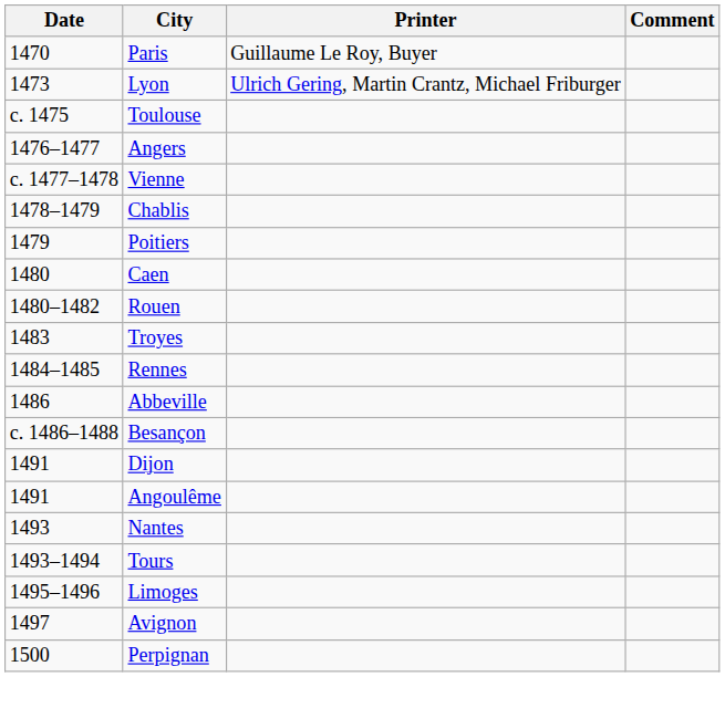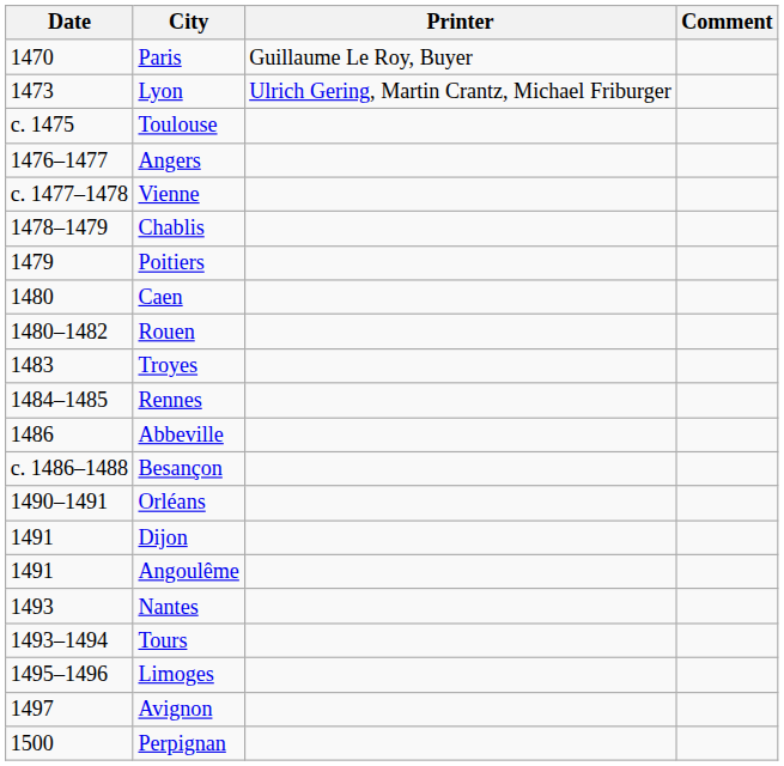+ row: 1490–1491 | Orléans
